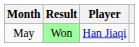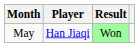columns swapped: Player <-> Result
